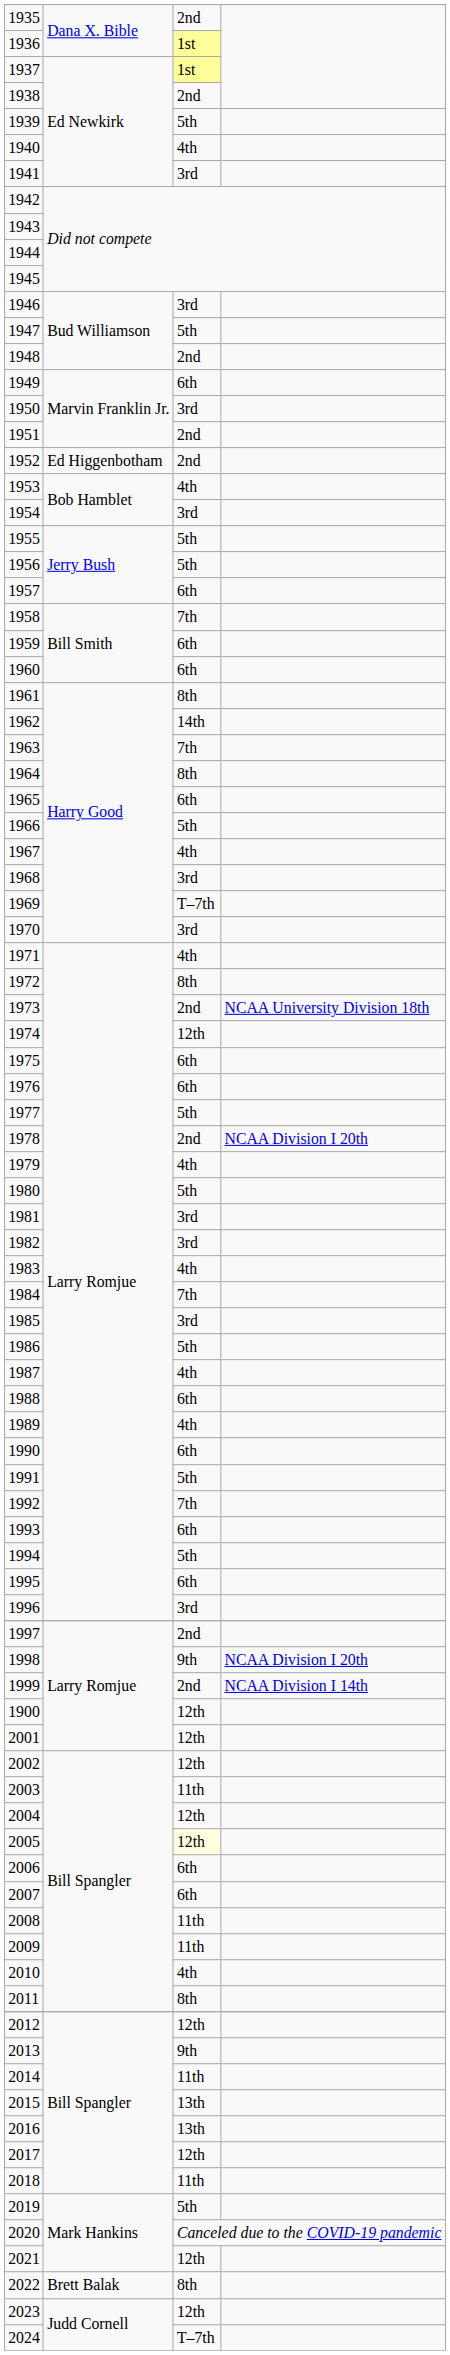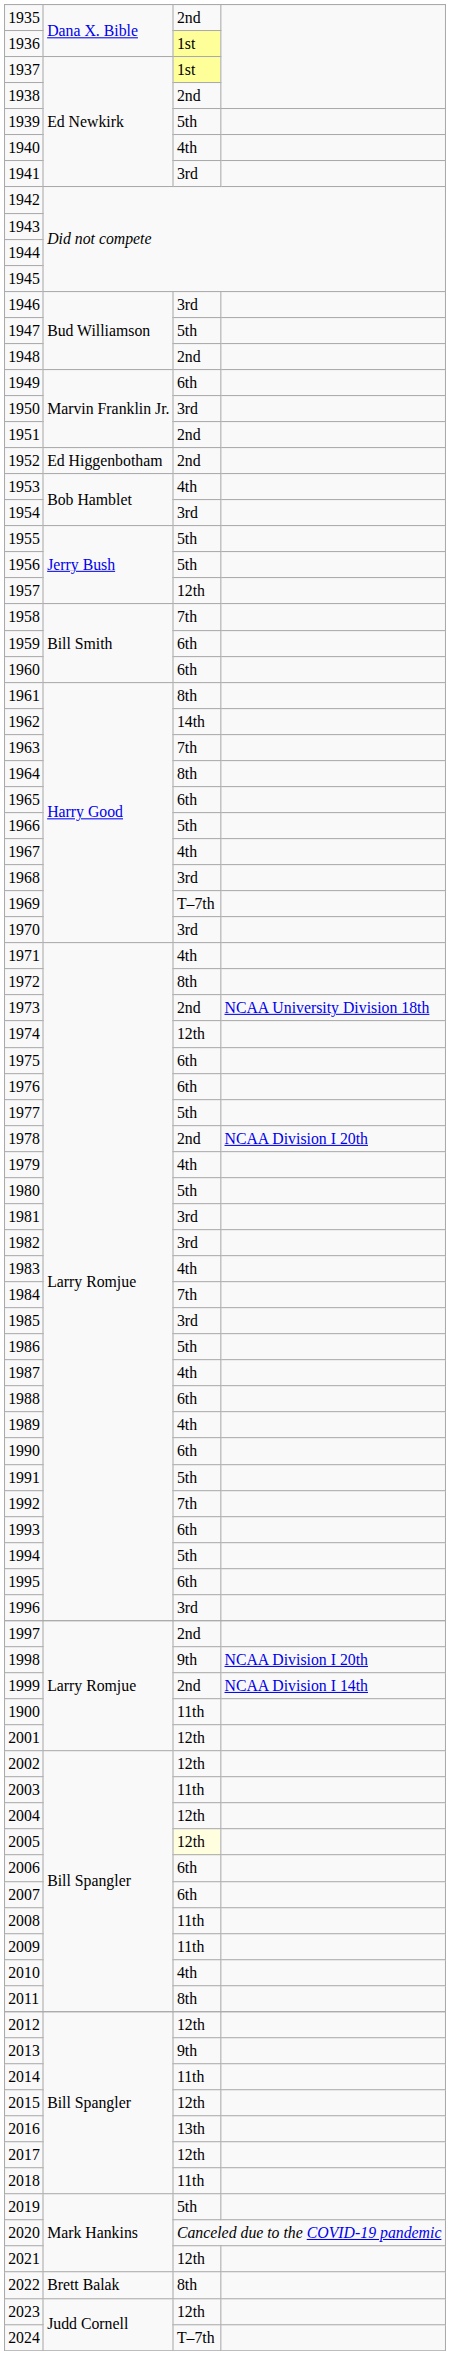1957 | column 3: 6th -> 12th
1900 | column 3: 12th -> 11th
2015 | column 3: 13th -> 12th
